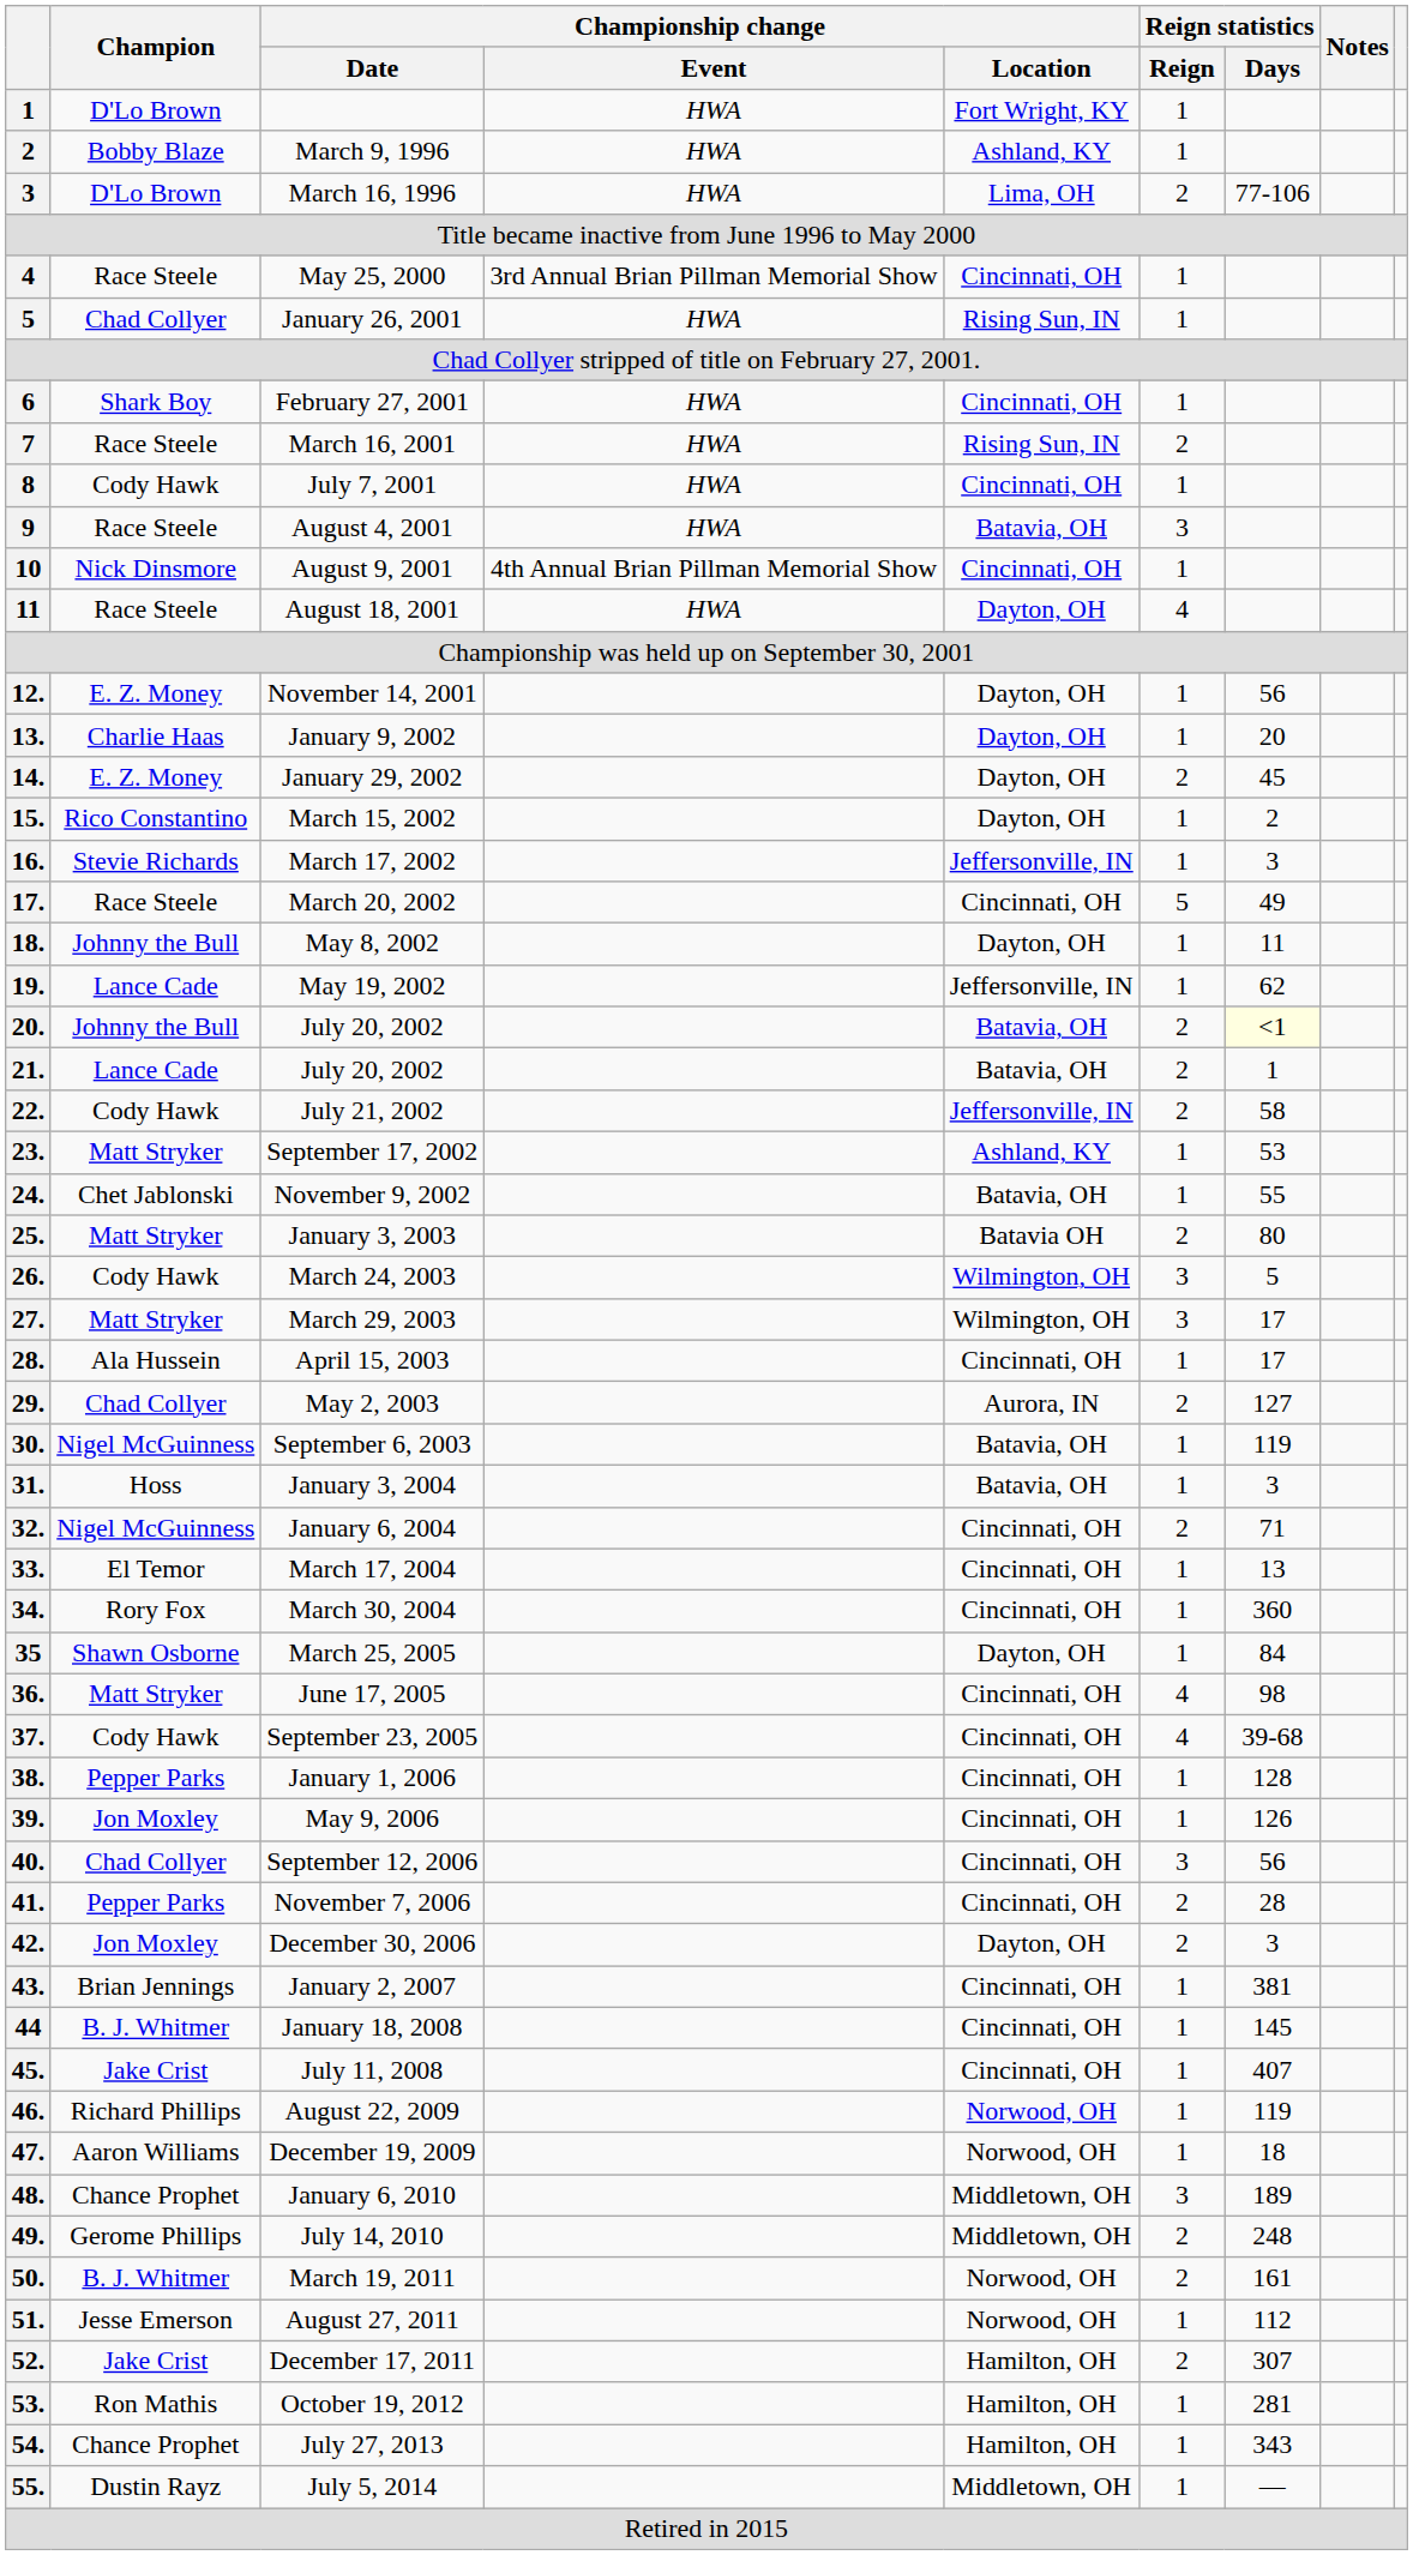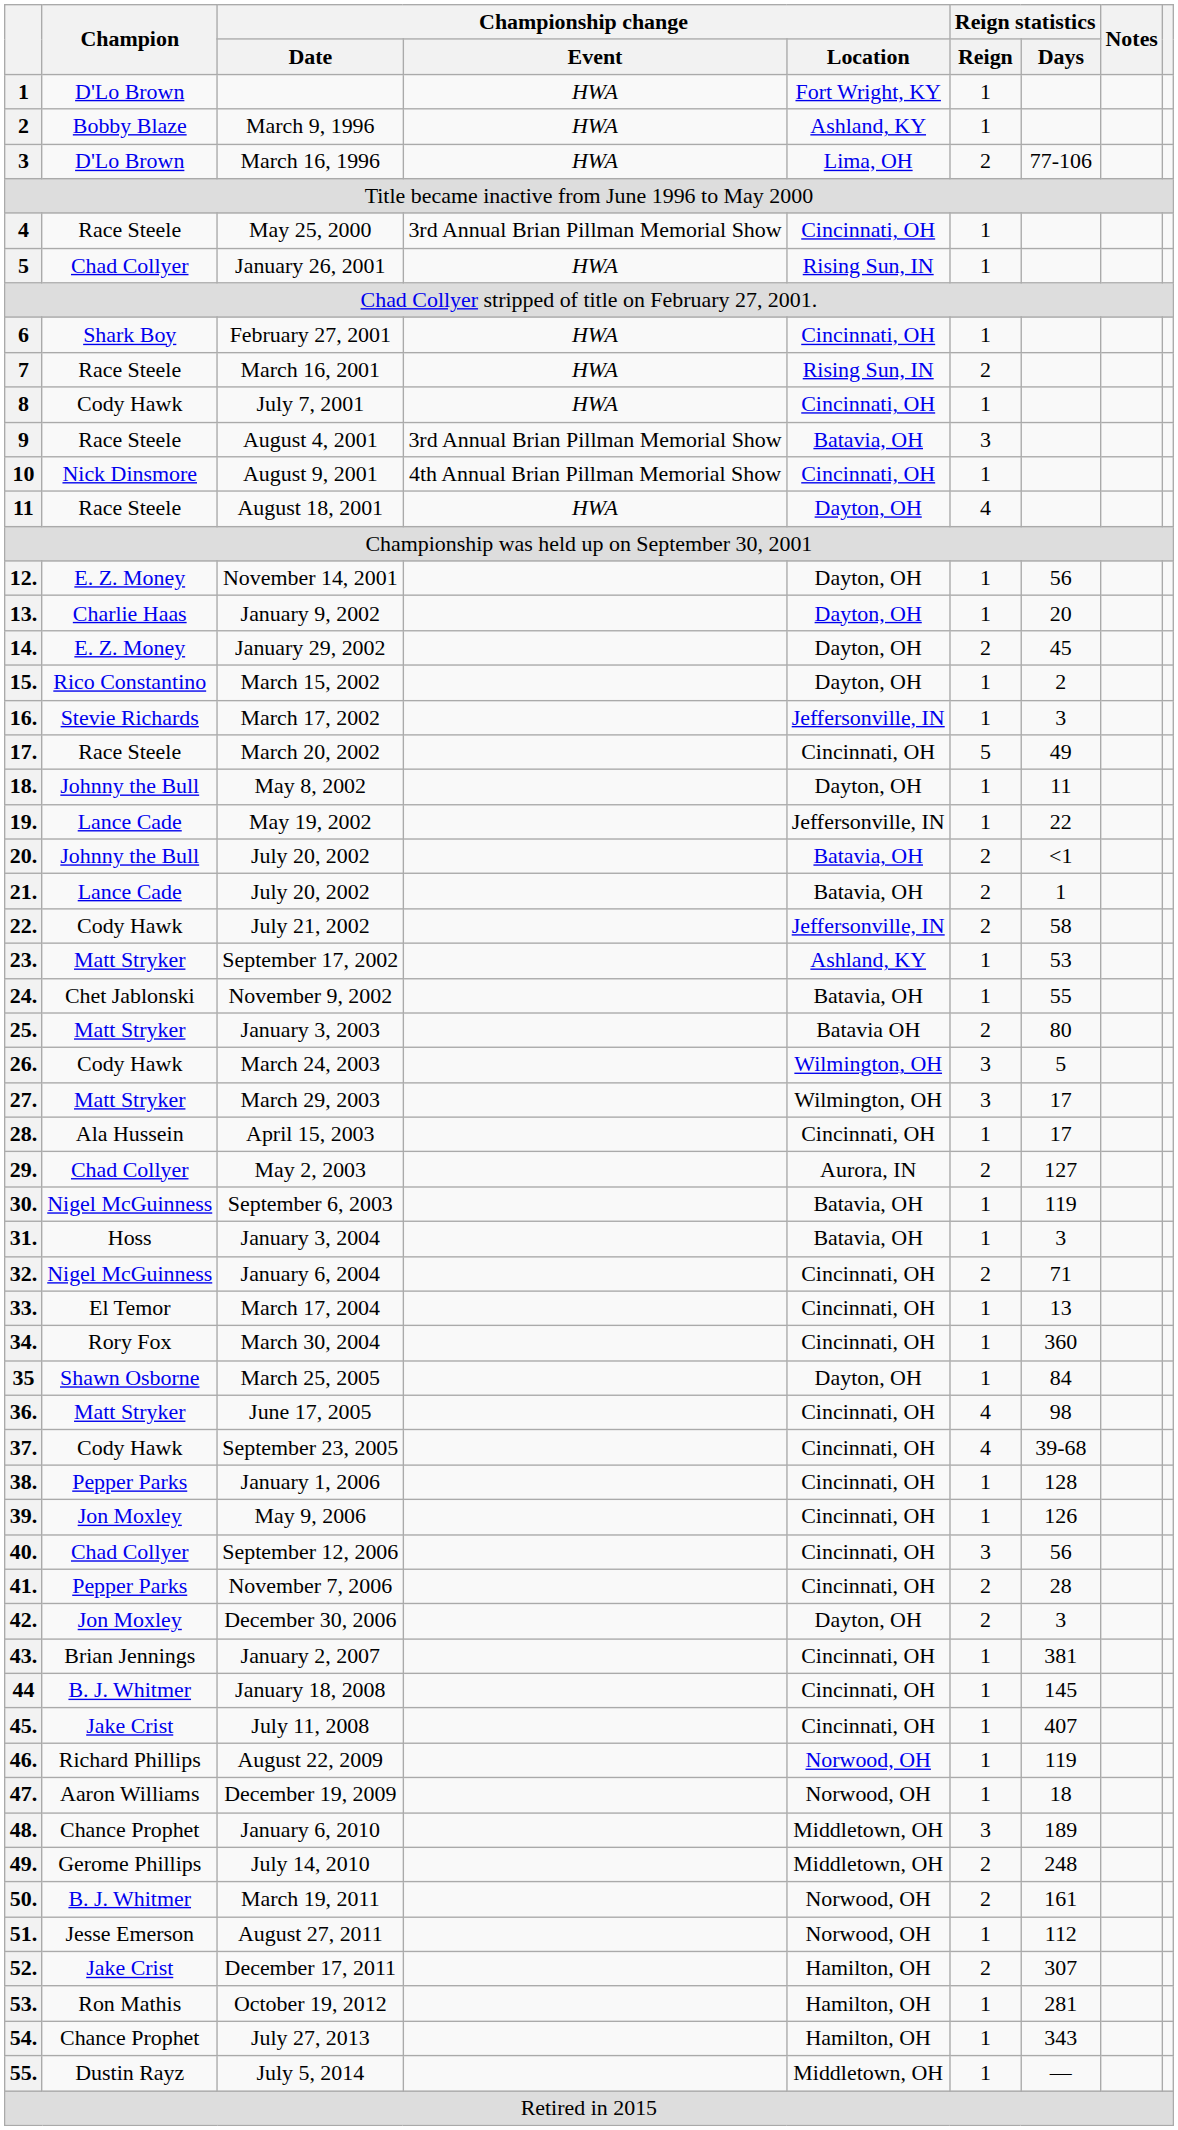August 4, 2001 | Championship change / Event: HWA -> 3rd Annual Brian Pillman Memorial Show
May 19, 2002 | Reign statistics / Days: 62 -> 22
20. / July 20, 2002 | Reign statistics / Days: lightyellow background -> no background
